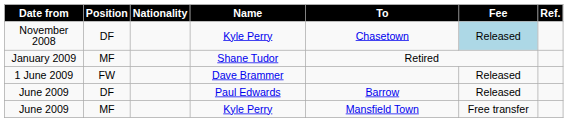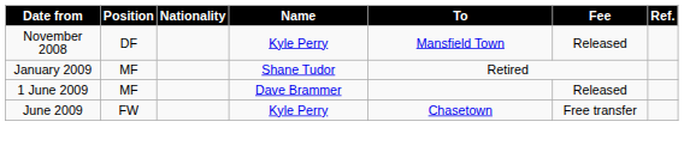November 2008 | To: Chasetown -> Mansfield Town
November 2008 | Fee: lightblue background -> no background
1 June 2009 | Position: FW -> MF
- row: June 2009 | DF | Paul Edwards | Barrow | Released
June 2009 / Kyle Perry | Position: MF -> FW
June 2009 / Kyle Perry | To: Mansfield Town -> Chasetown
